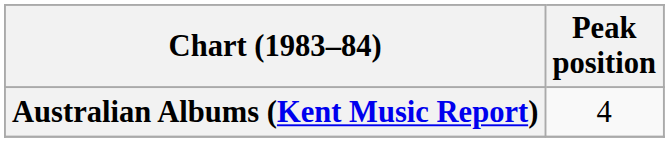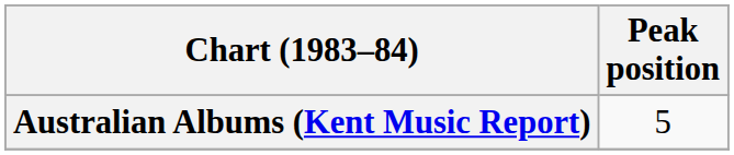Australian Albums (Kent Music Report) | Peak position: 4 -> 5
